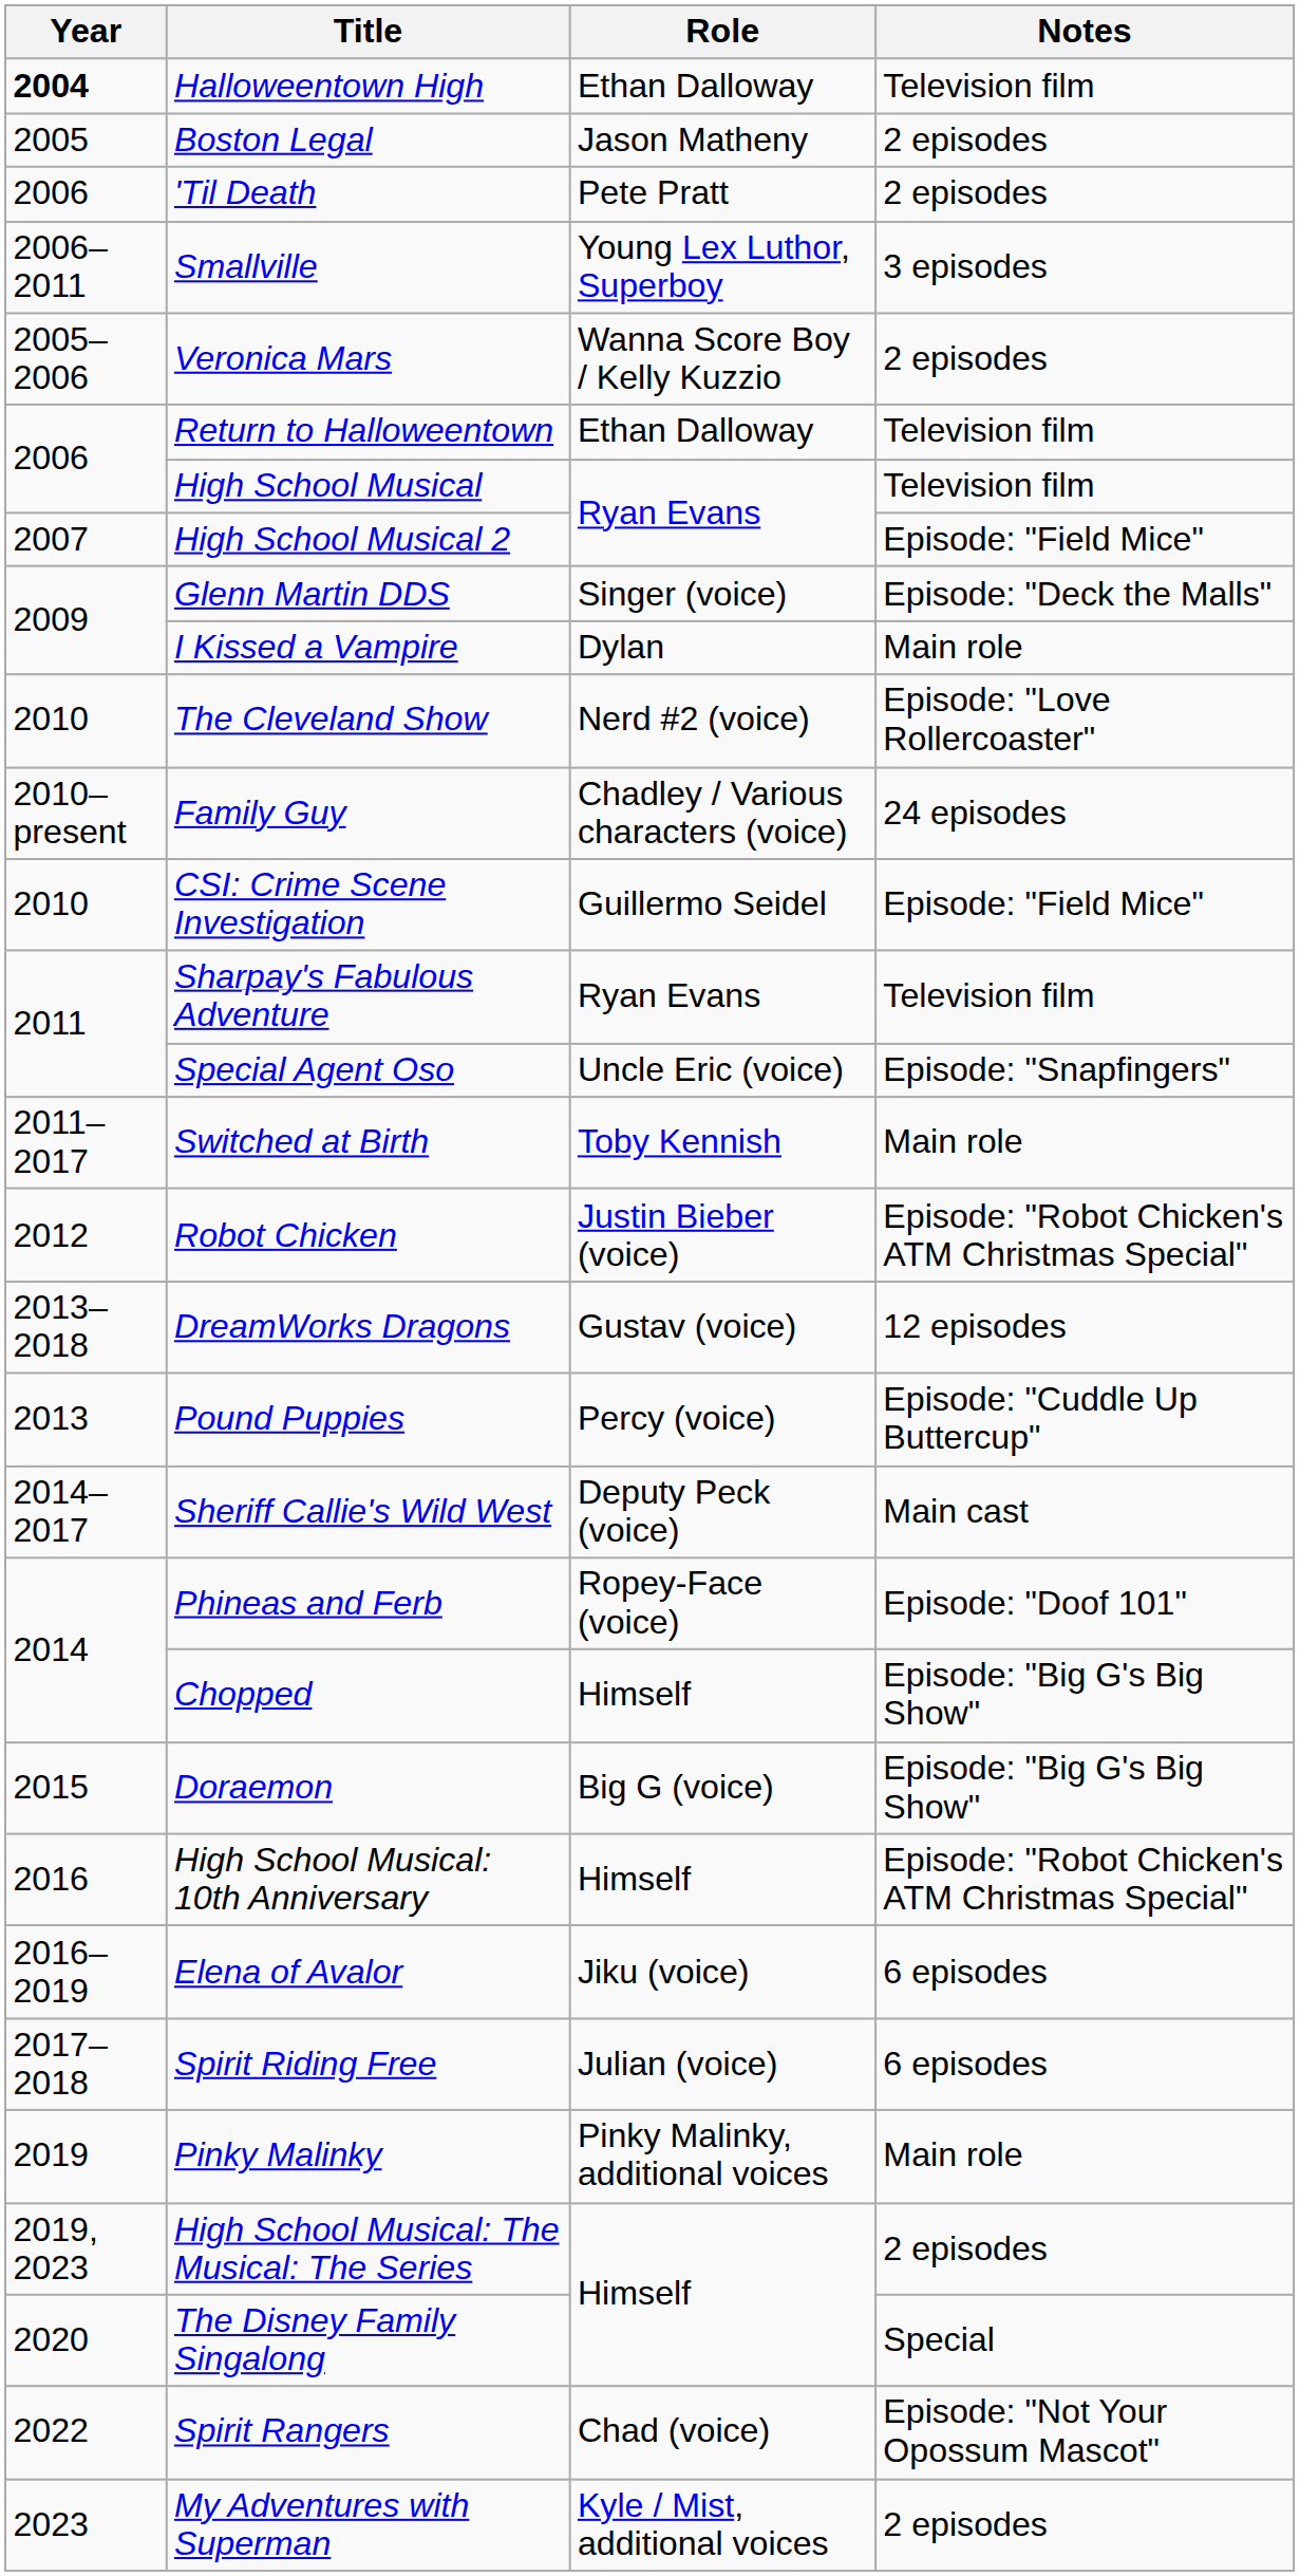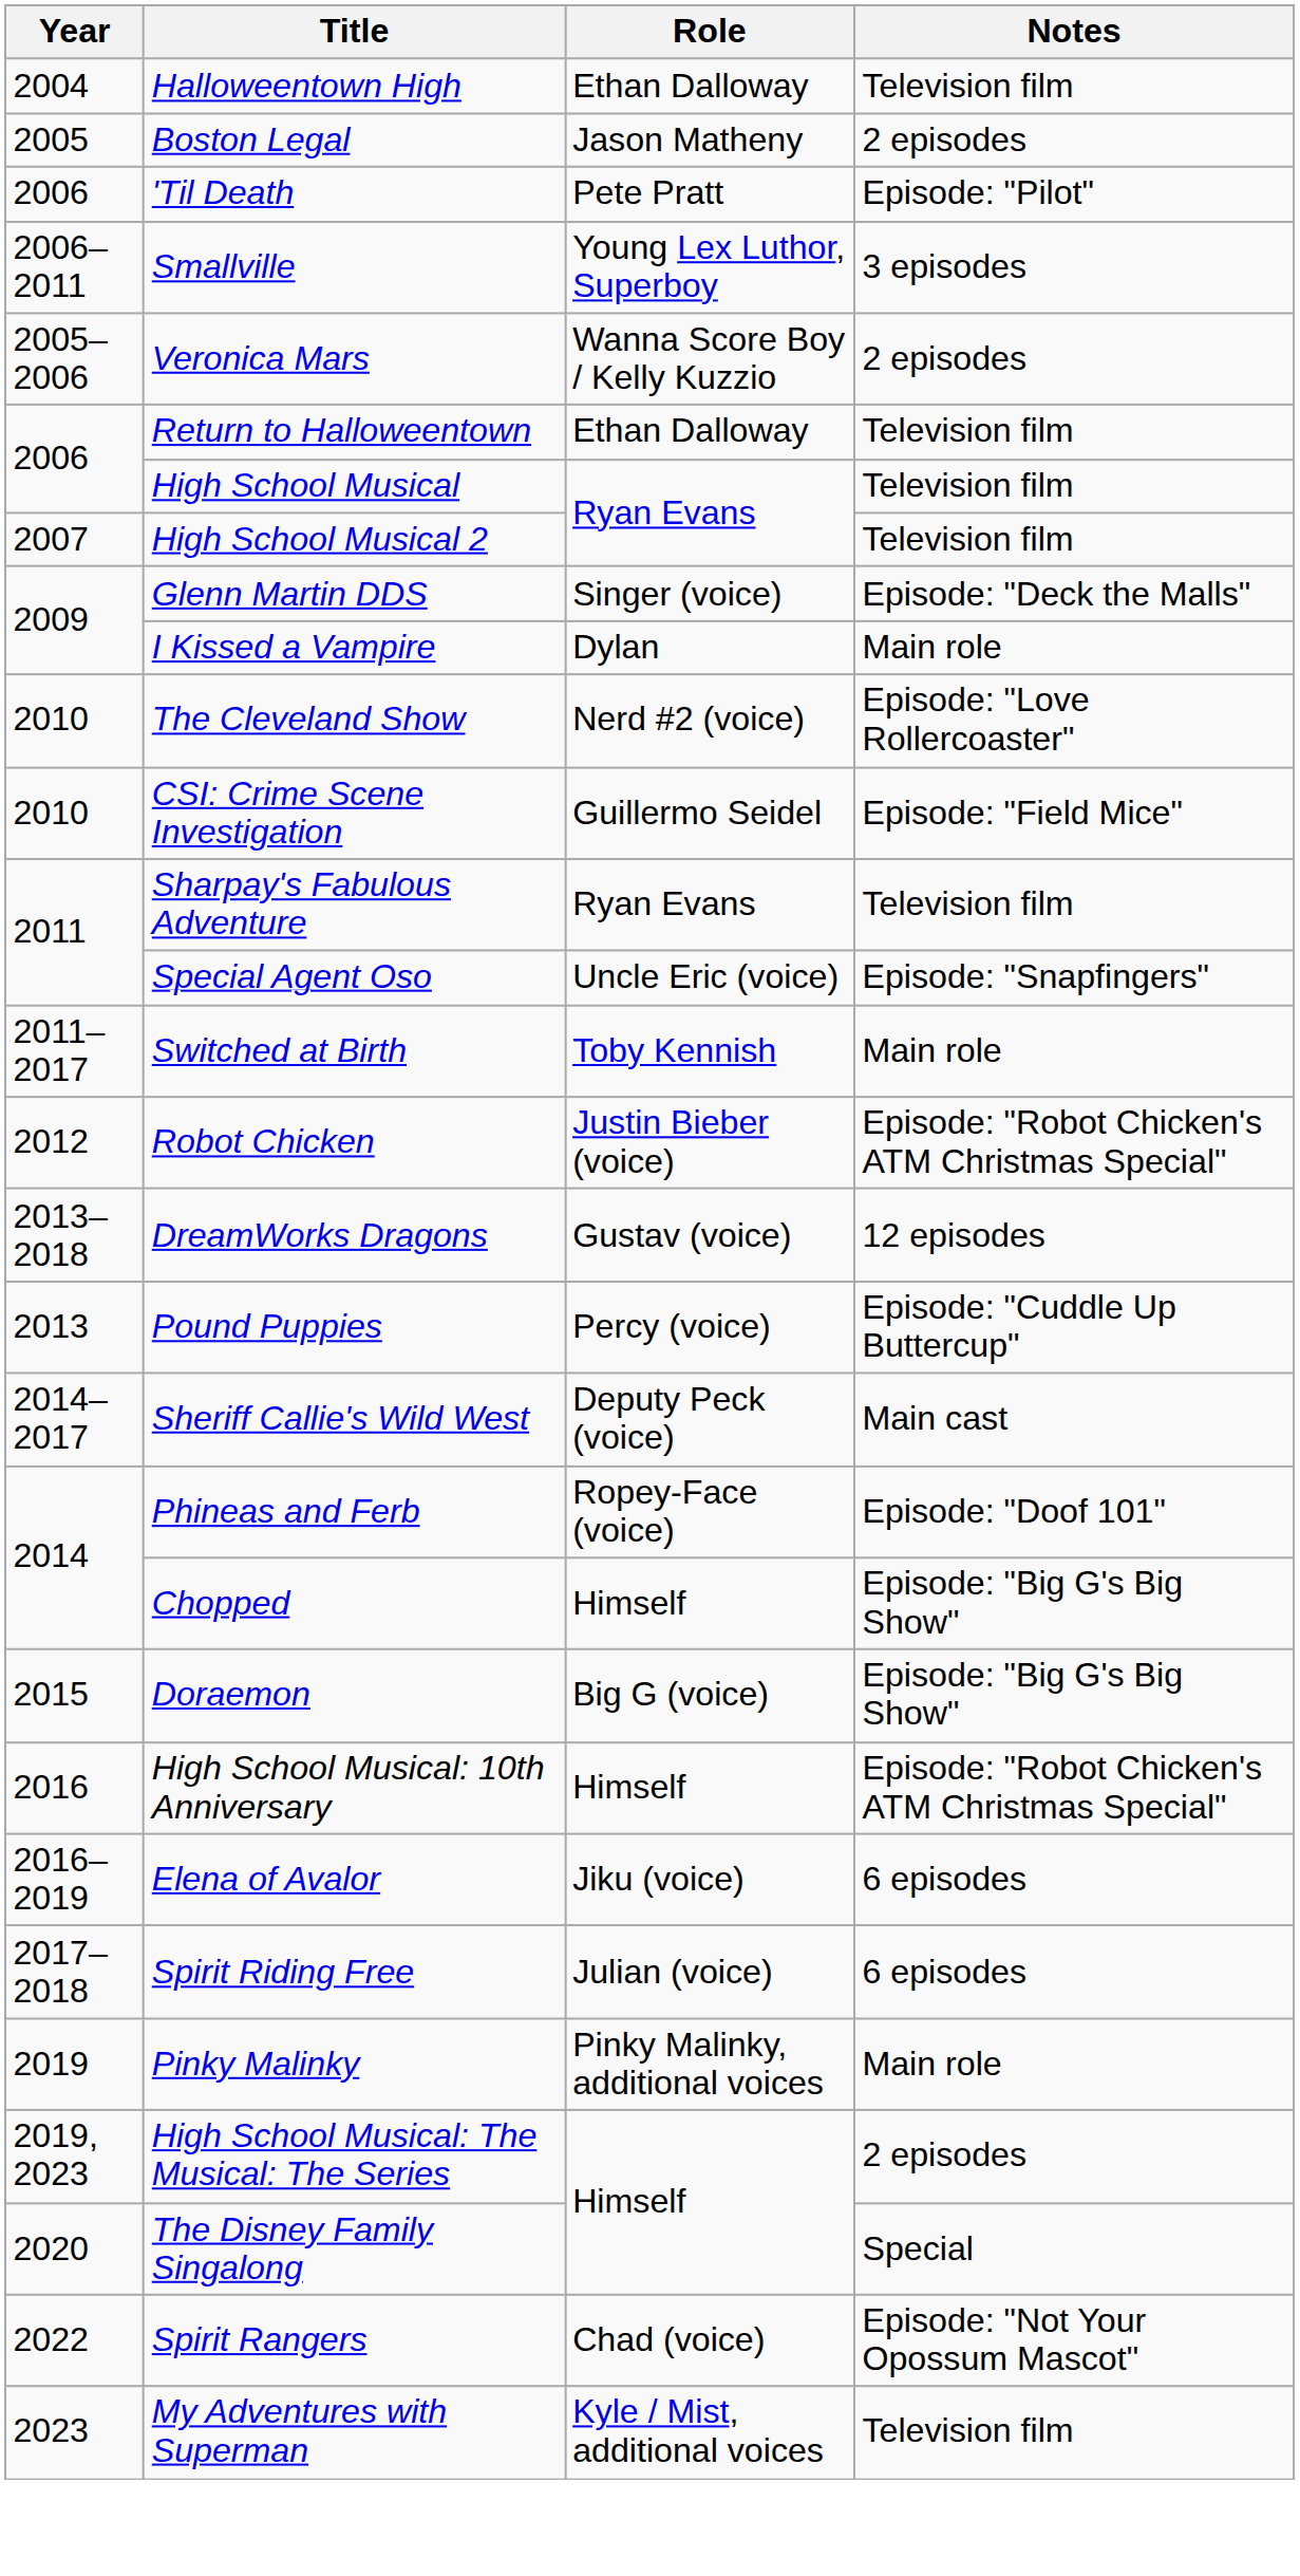Halloweentown High | Year: bold -> normal
'Til Death | Notes: 2 episodes -> Episode: "Pilot"
High School Musical 2 | Notes: Episode: "Field Mice" -> Television film
- row: 2010–present | Family Guy | Chadley / Various characters (voice) | 24 episodes
My Adventures with Superman | Notes: 2 episodes -> Television film
